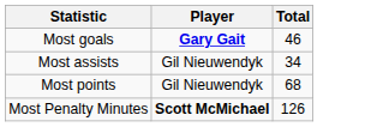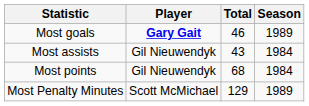+ column: Season | 1989 | 1984 | 1984 | 1989
Most assists | Total: 34 -> 43
Most Penalty Minutes | Player: bold -> normal
Most Penalty Minutes | Total: 126 -> 129
